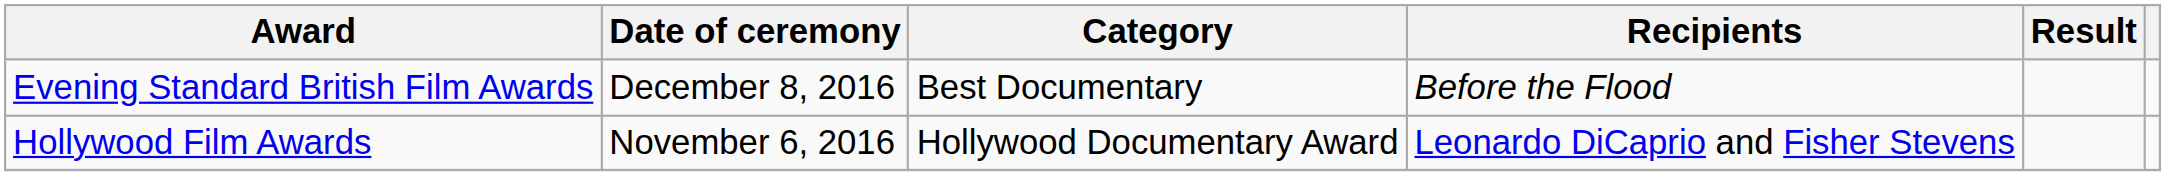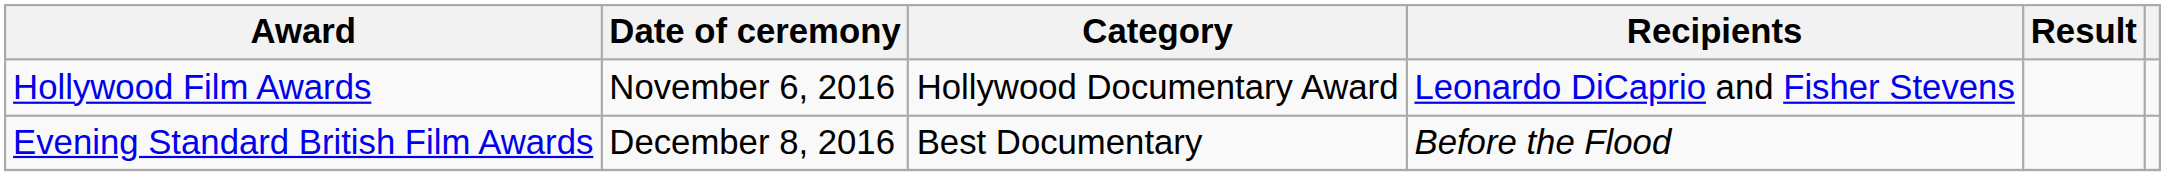rows swapped: Evening Standard British Film Awards <-> Hollywood Film Awards
